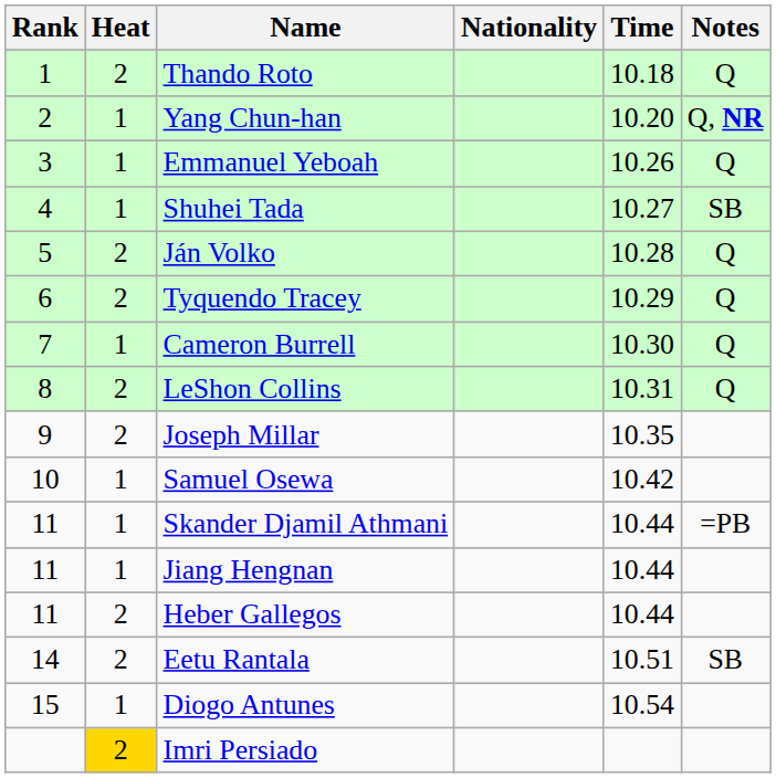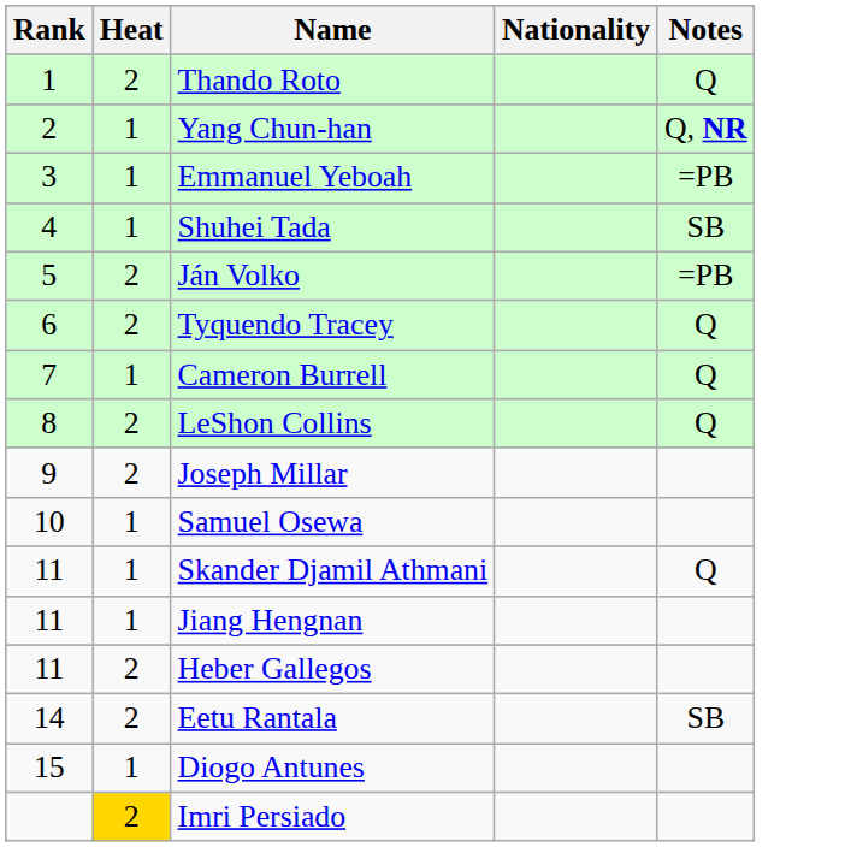- column: Time | 10.18 | 10.20 | 10.26 | 10.27 | 10.28 | 10.29 | 10.30 | 10.31 | 10.35 | 10.42 | 10.44 | 10.44 | 10.44 | 10.51 | 10.54
Emmanuel Yeboah | Notes: Q -> =PB
Ján Volko | Notes: Q -> =PB
Skander Djamil Athmani | Notes: =PB -> Q
